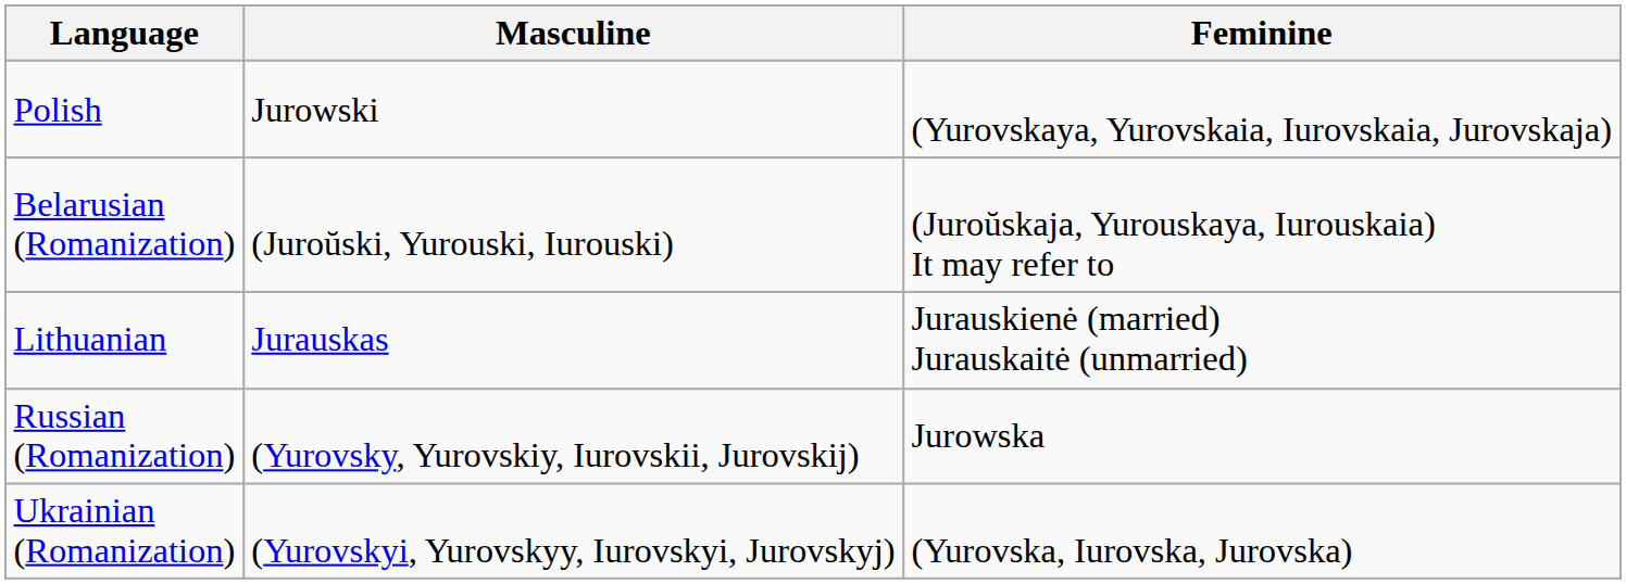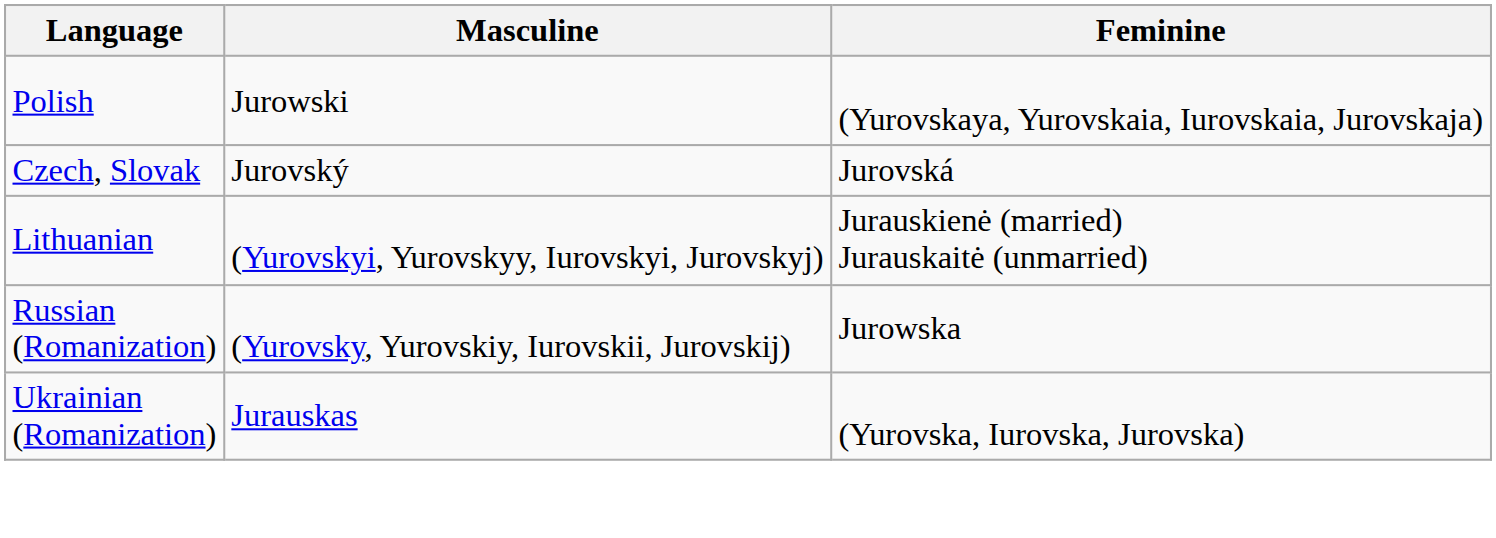- row: Belarusian (Romanization) | (Juroŭski, Yurouski, Iurouski) | (Juroŭskaja, Yurouskaya, Iurouskaia) It may refer to
+ row: Czech, Slovak | Jurovský | Jurovská
Lithuanian | Masculine: Jurauskas -> (Yurovskyi, Yurovskyy, Iurovskyi, Jurovskyj)
Ukrainian (Romanization) | Masculine: (Yurovskyi, Yurovskyy, Iurovskyi, Jurovskyj) -> Jurauskas
